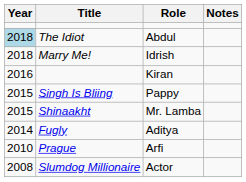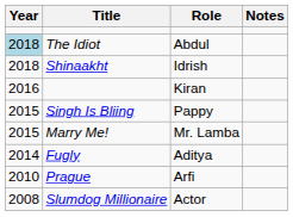Idrish | Title: Marry Me! -> Shinaakht
Mr. Lamba | Title: Shinaakht -> Marry Me!
